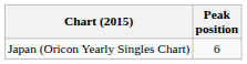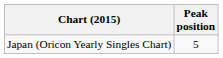Japan (Oricon Yearly Singles Chart) | Peak position: 6 -> 5
